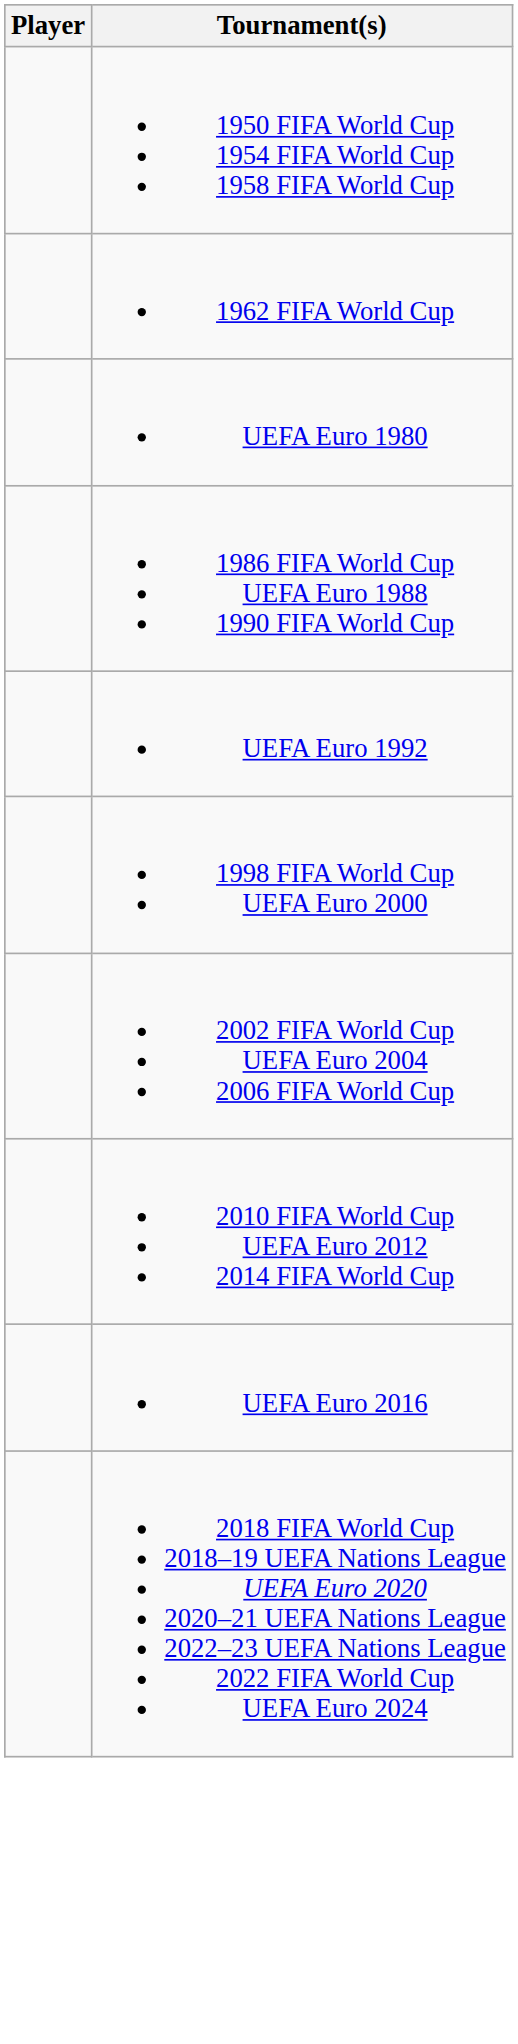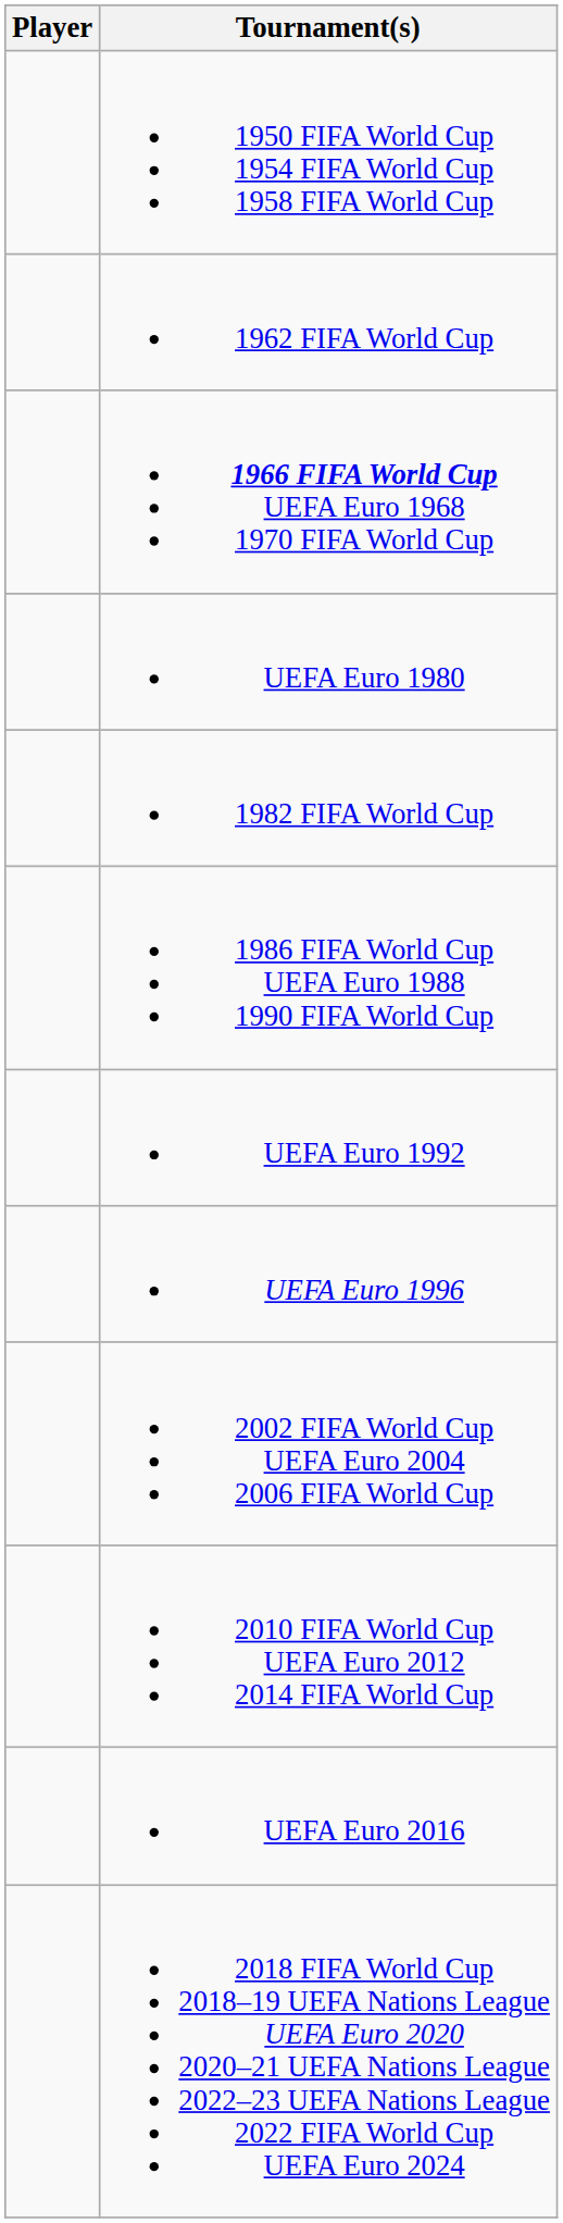+ row: 1966 FIFA World Cup UEFA Euro 1968 1970 FIFA World Cup
+ row: 1982 FIFA World Cup
+ row: UEFA Euro 1996
- row: 1998 FIFA World Cup UEFA Euro 2000
